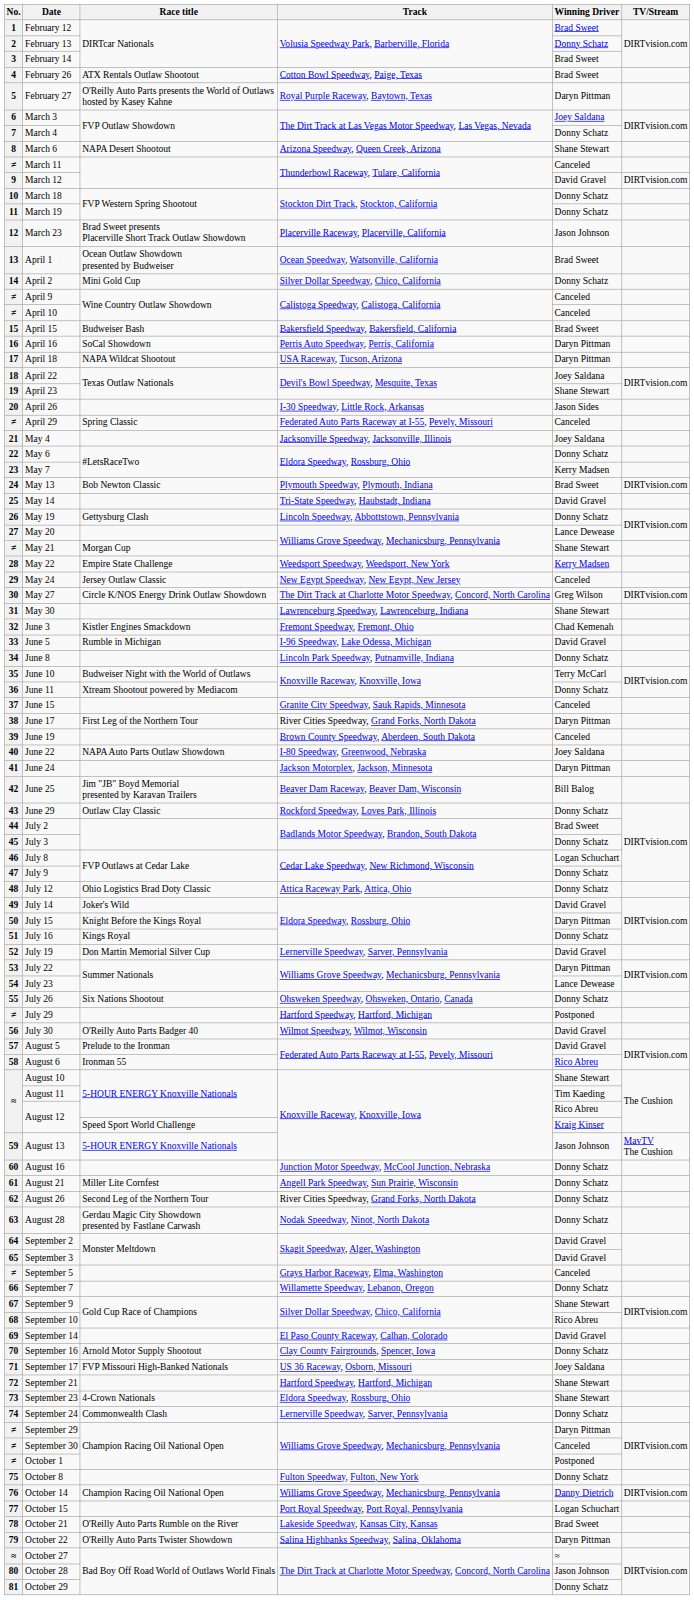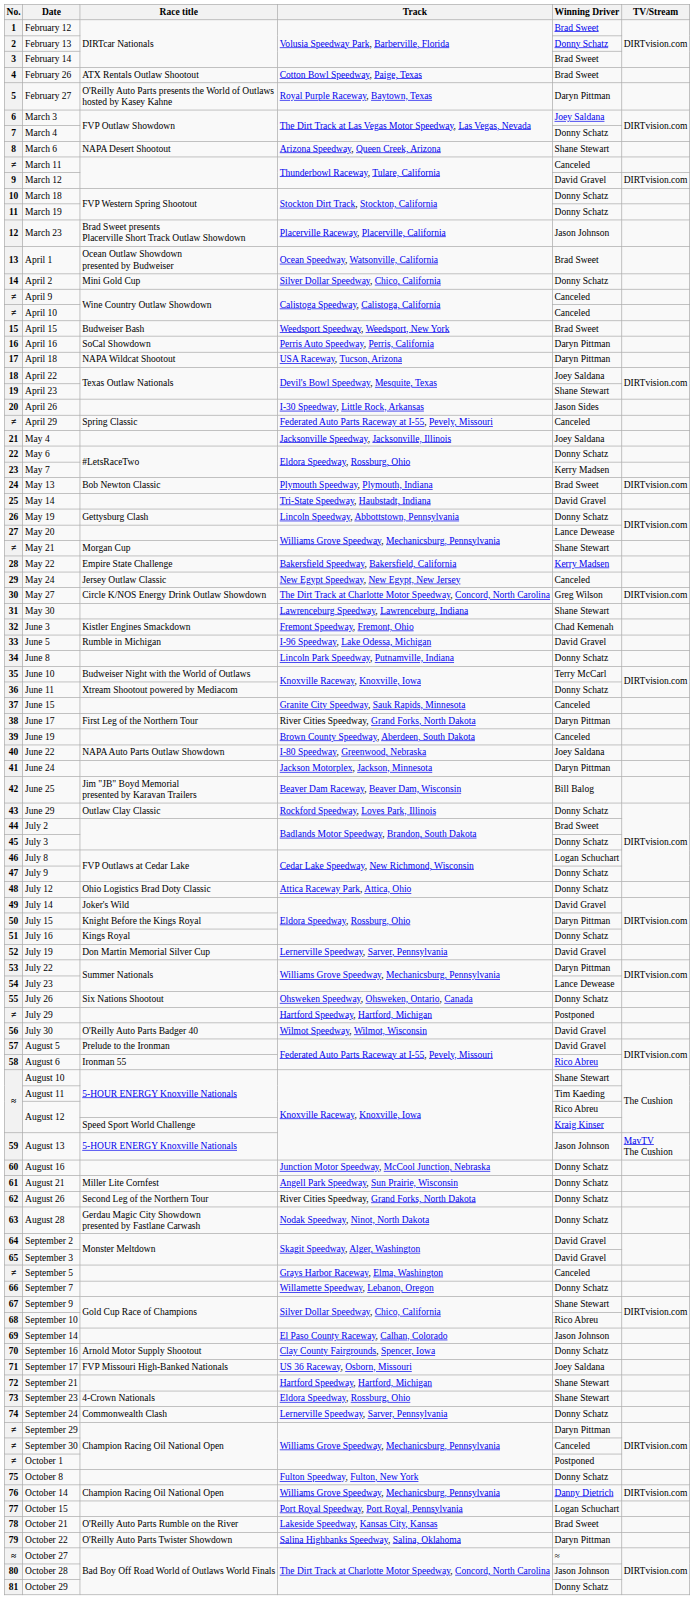April 15 | Track: Bakersfield Speedway, Bakersfield, California -> Weedsport Speedway, Weedsport, New York
May 22 | Track: Weedsport Speedway, Weedsport, New York -> Bakersfield Speedway, Bakersfield, California
September 14 | Winning Driver: David Gravel -> Jason Johnson
